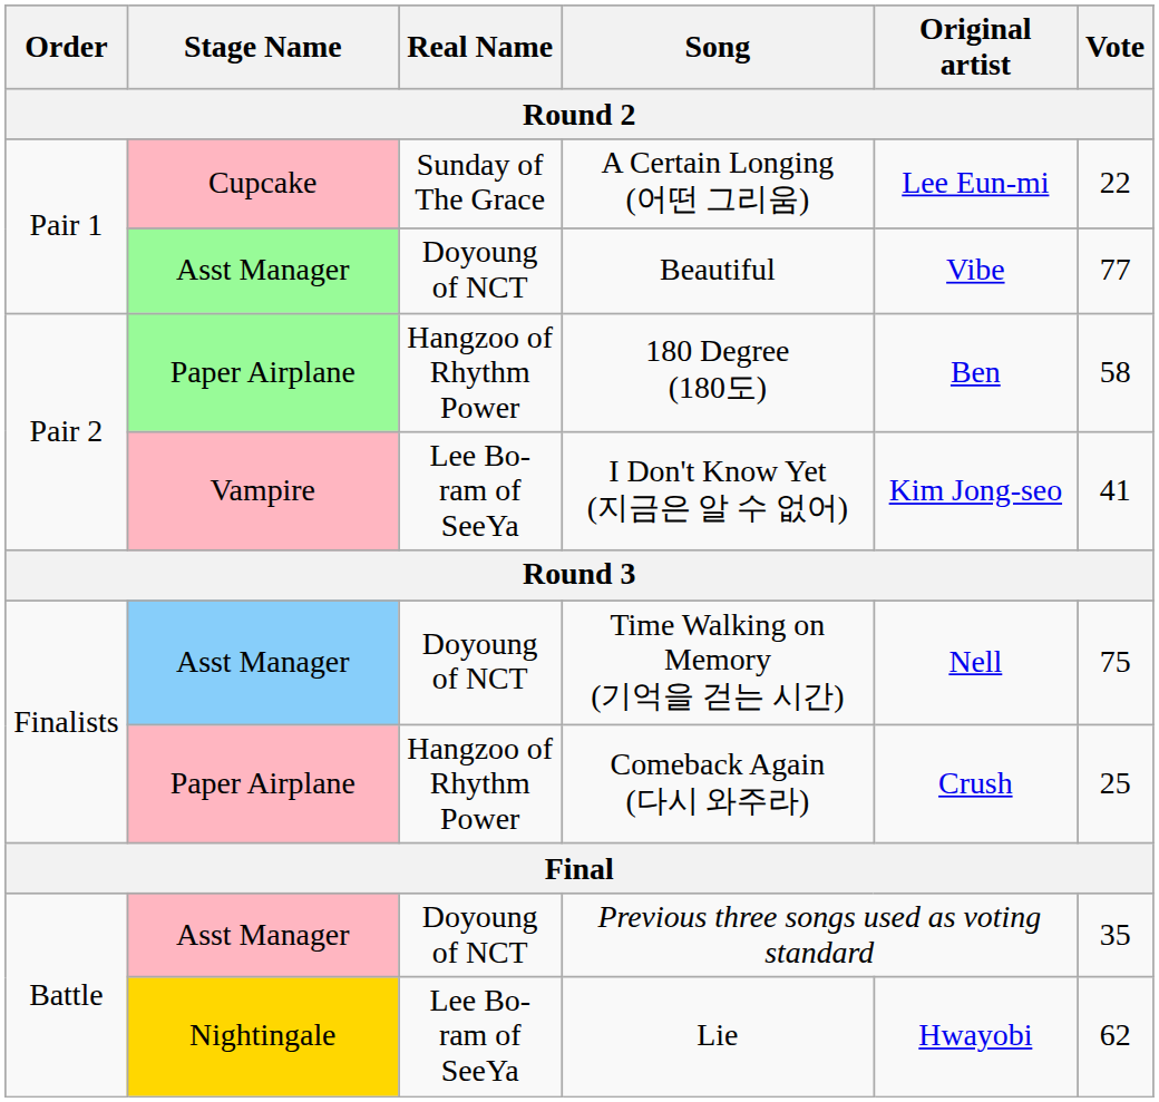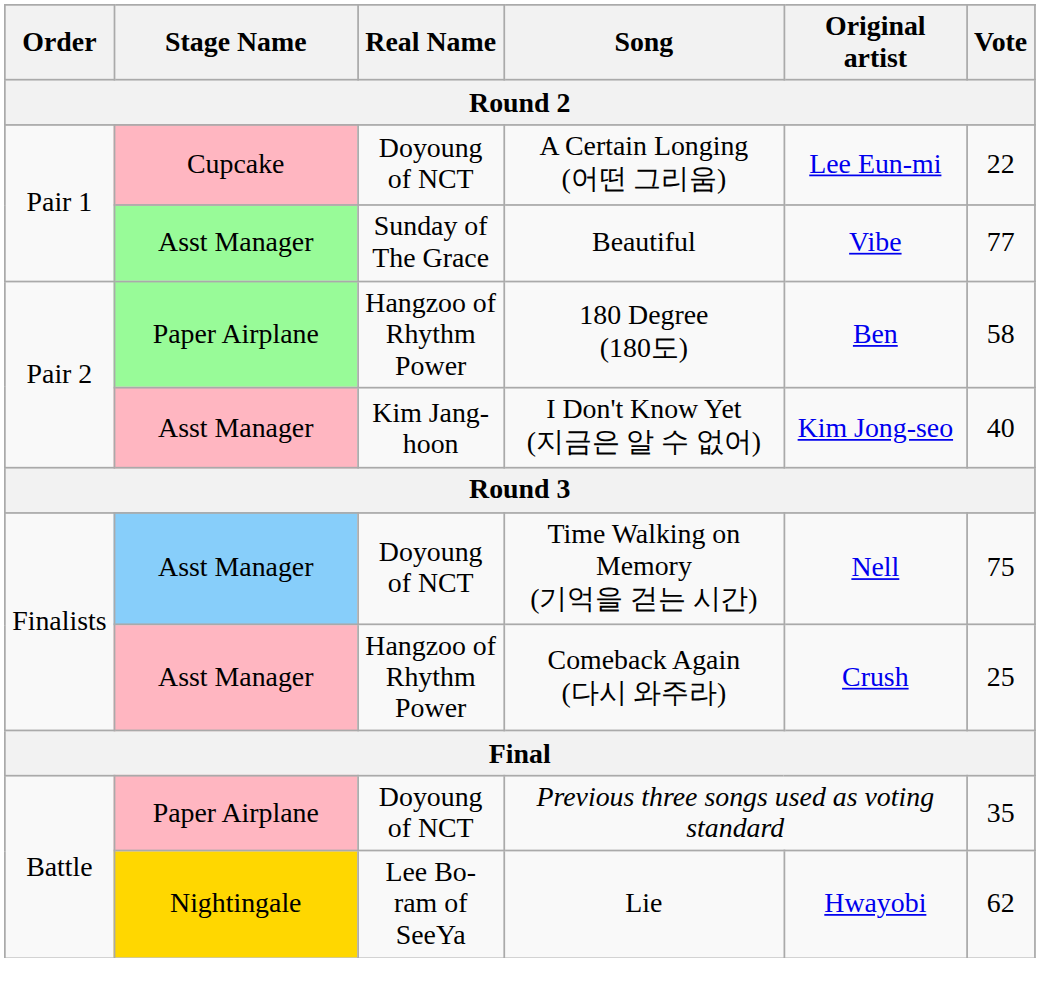A Certain Longing (어떤 그리움) | Real Name: Sunday of The Grace -> Doyoung of NCT
Beautiful | Real Name: Doyoung of NCT -> Sunday of The Grace
I Don't Know Yet (지금은 알 수 없어) | Stage Name: Vampire -> Asst Manager
I Don't Know Yet (지금은 알 수 없어) | Real Name: Lee Bo-ram of SeeYa -> Kim Jang-hoon
I Don't Know Yet (지금은 알 수 없어) | Vote: 41 -> 40
Comeback Again (다시 와주라) | Stage Name: Paper Airplane -> Asst Manager
Previous three songs used as voting standard | Stage Name: Asst Manager -> Paper Airplane
